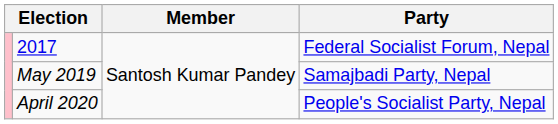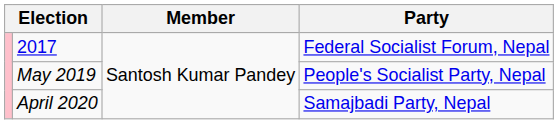May 2019 | Party: Samajbadi Party, Nepal -> People's Socialist Party, Nepal
April 2020 | Party: People's Socialist Party, Nepal -> Samajbadi Party, Nepal
